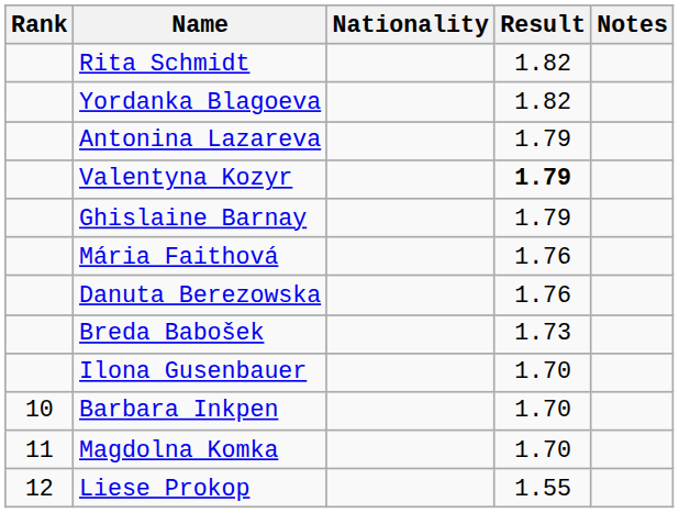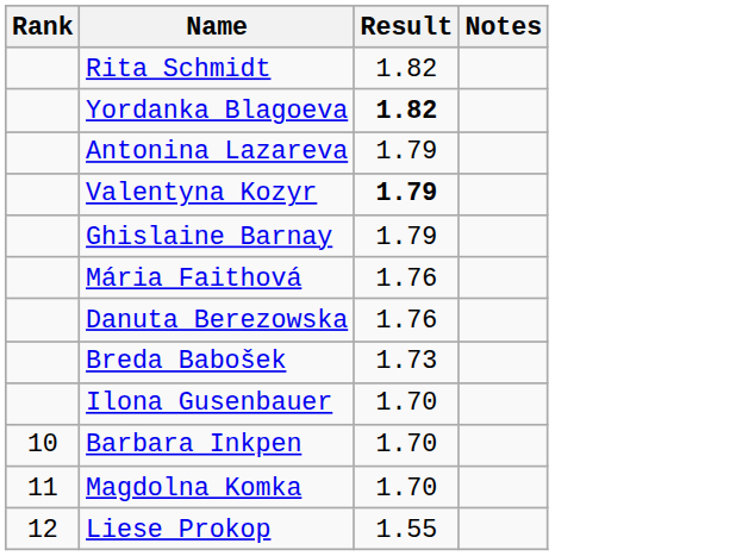- column: Nationality
Yordanka Blagoeva | Result: normal -> bold
